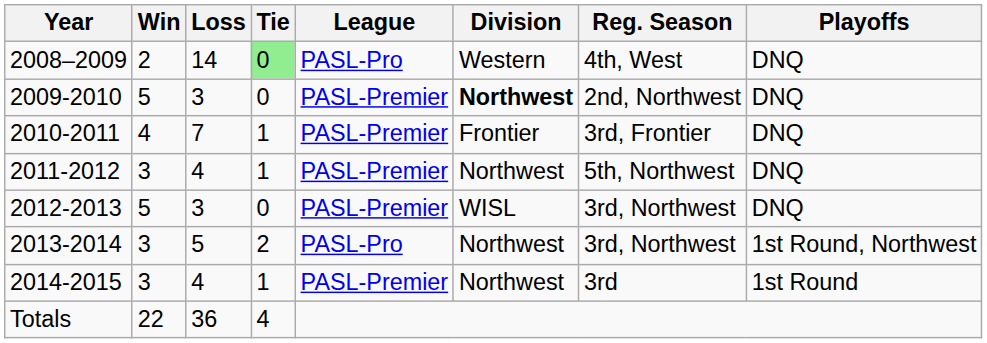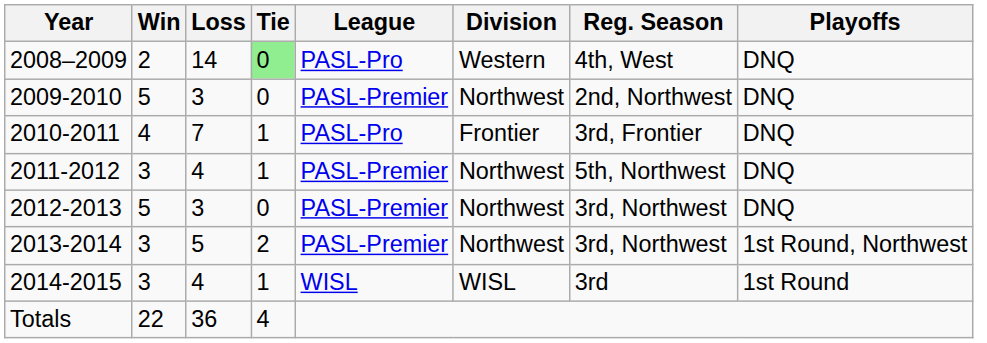2009-2010 | Division: bold -> normal
2010-2011 | League: PASL-Premier -> PASL-Pro
2012-2013 | Division: WISL -> Northwest
2013-2014 | League: PASL-Pro -> PASL-Premier
2014-2015 | League: PASL-Premier -> WISL
2014-2015 | Division: Northwest -> WISL
